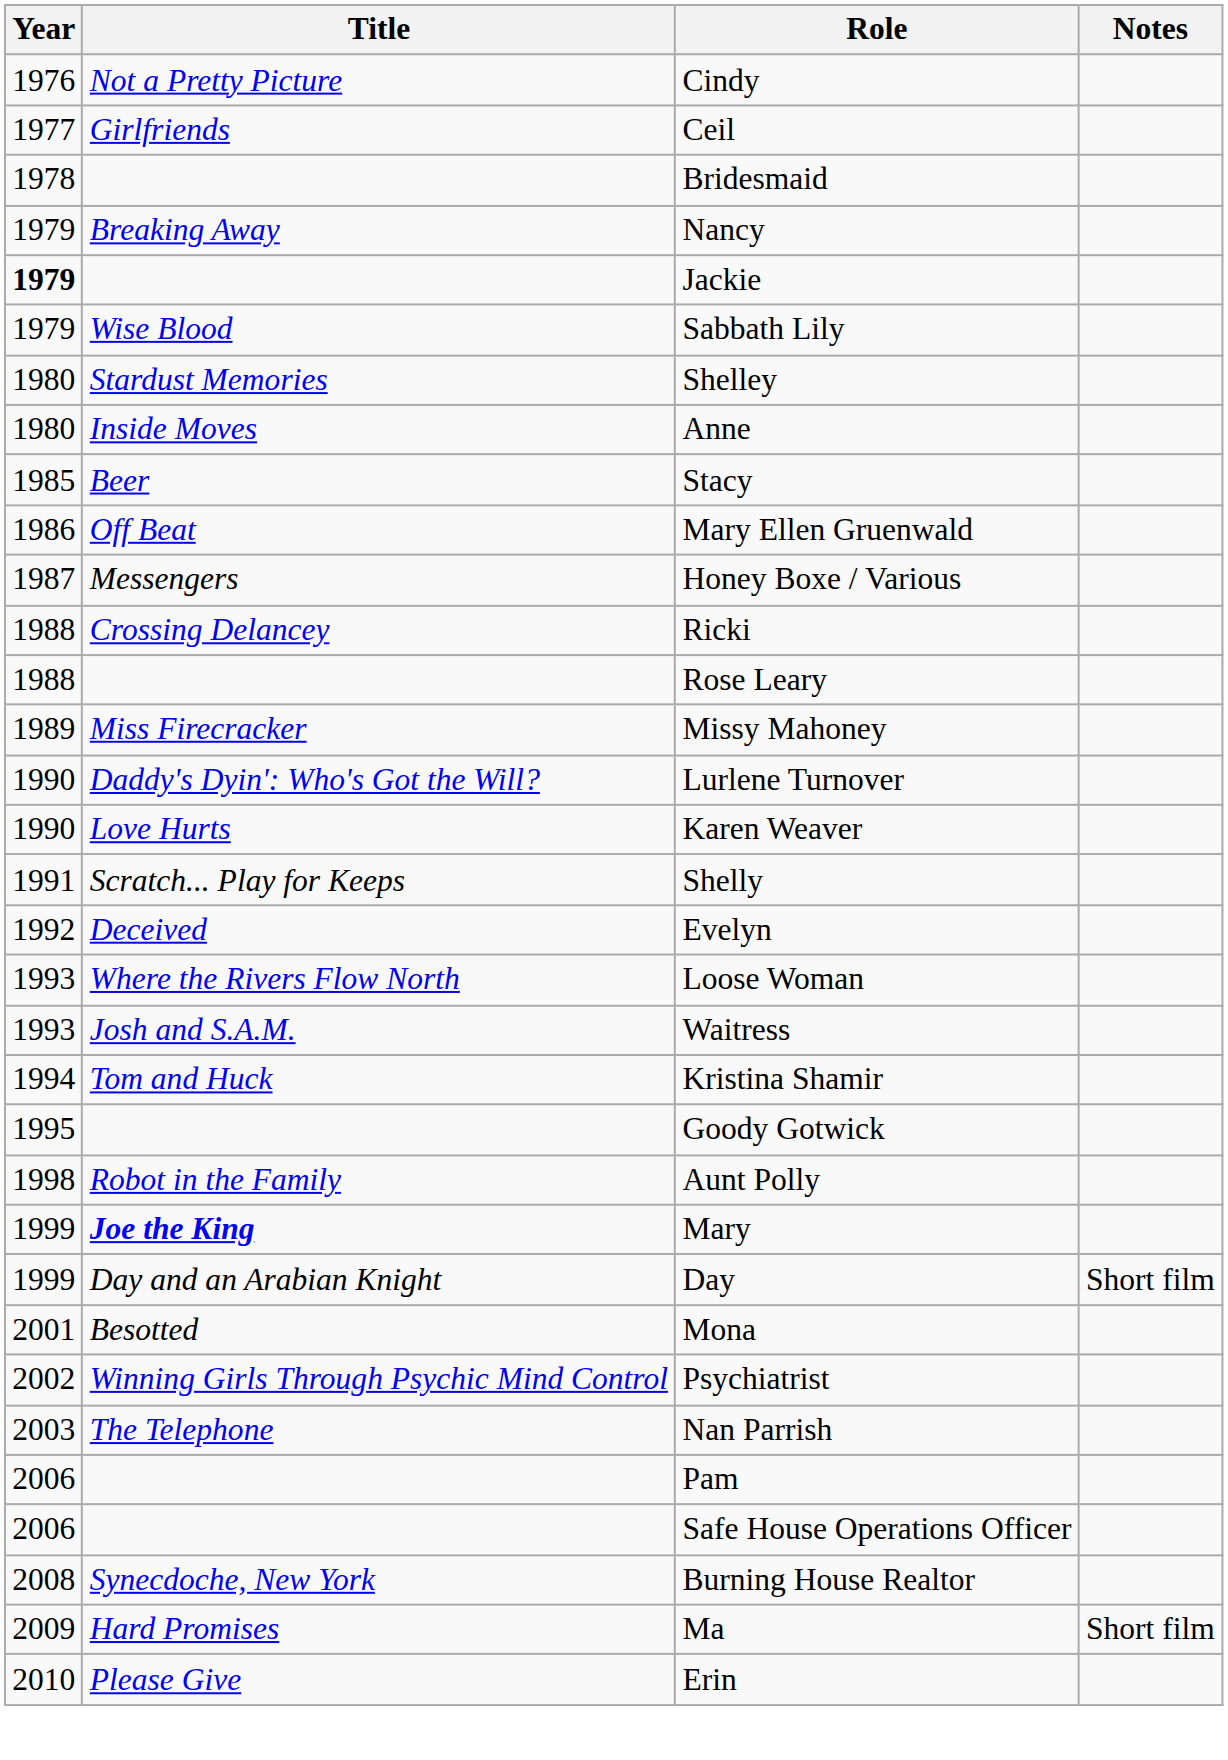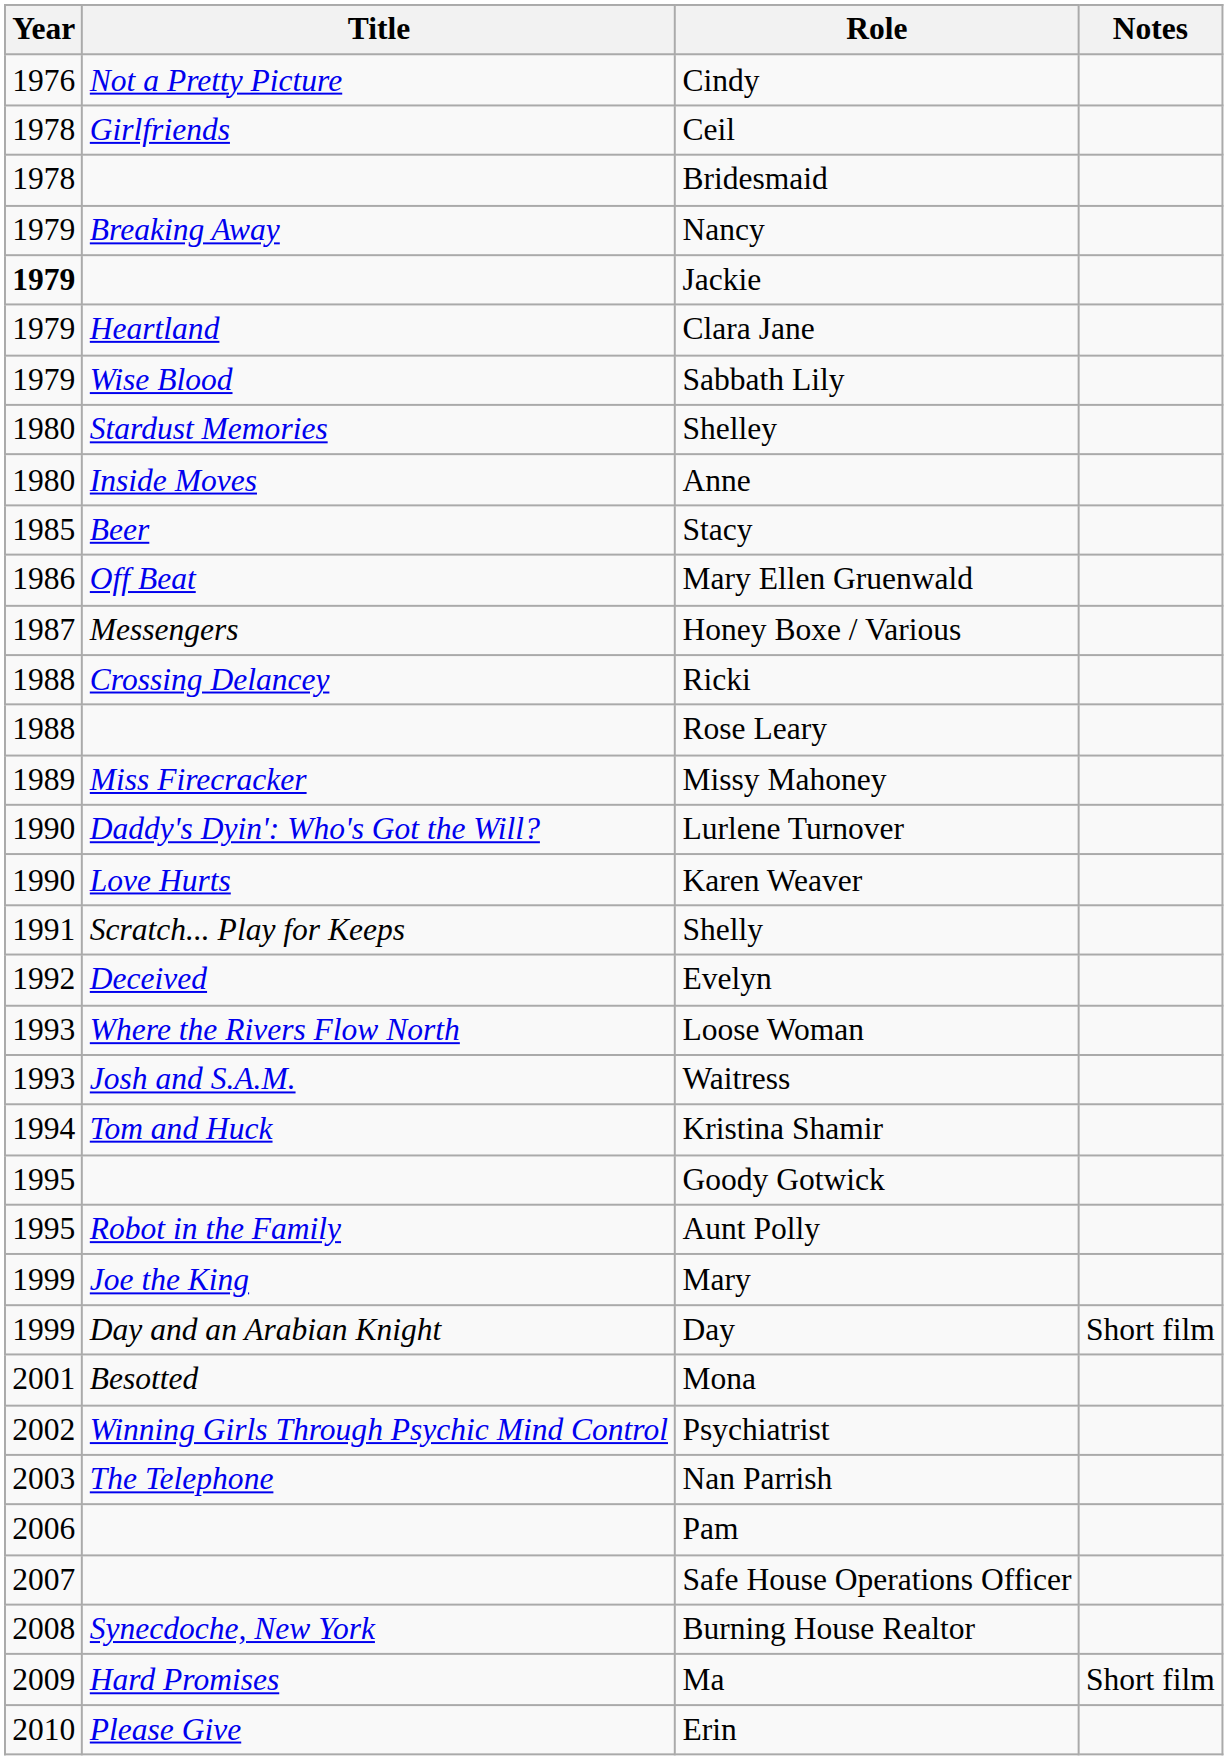Ceil | Year: 1977 -> 1978
+ row: 1979 | Heartland | Clara Jane
Aunt Polly | Year: 1998 -> 1995
Mary | Title: bold -> normal
Safe House Operations Officer | Year: 2006 -> 2007
